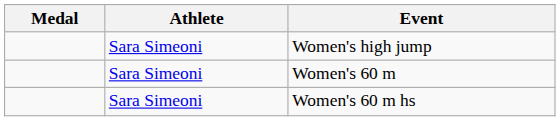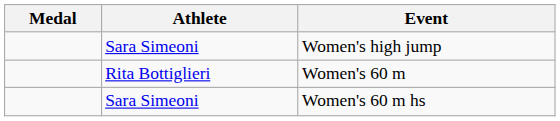Women's 60 m | Athlete: Sara Simeoni -> Rita Bottiglieri
